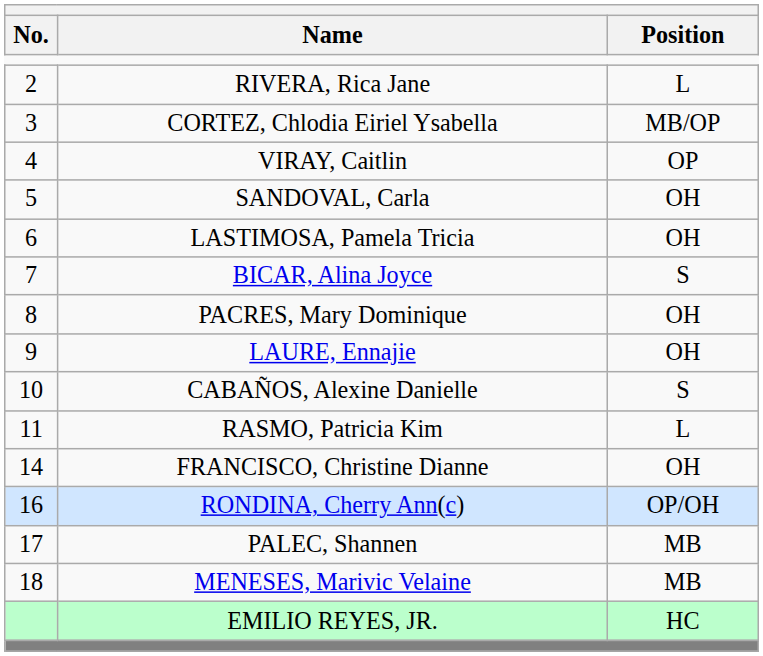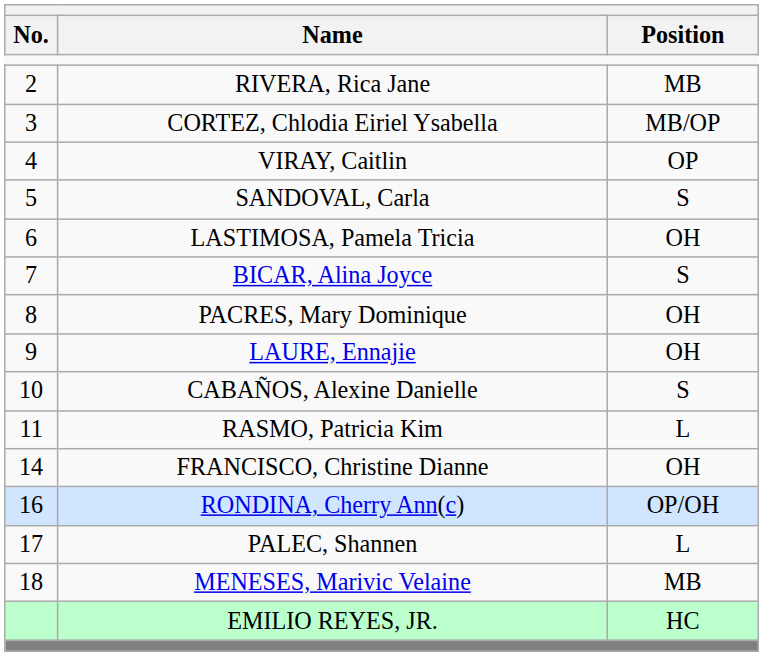RIVERA, Rica Jane | Position: L -> MB
SANDOVAL, Carla | Position: OH -> S
PALEC, Shannen | Position: MB -> L
